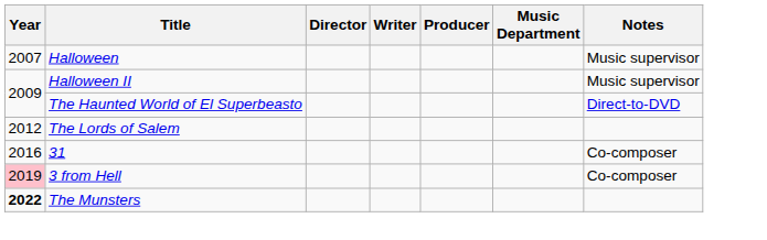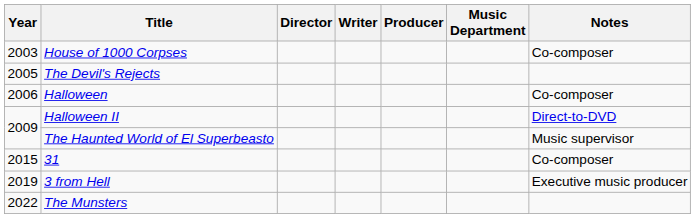+ row: 2003 | House of 1000 Corpses | Co-composer
+ row: 2005 | The Devil's Rejects
Halloween | Year: 2007 -> 2006
Halloween | Notes: Music supervisor -> Co-composer
Halloween II | Notes: Music supervisor -> Direct-to-DVD
The Haunted World of El Superbeasto | Notes: Direct-to-DVD -> Music supervisor
- row: 2012 | The Lords of Salem
31 | Year: 2016 -> 2015
3 from Hell | Year: pink background -> no background
3 from Hell | Notes: Co-composer -> Executive music producer
The Munsters | Year: bold -> normal
